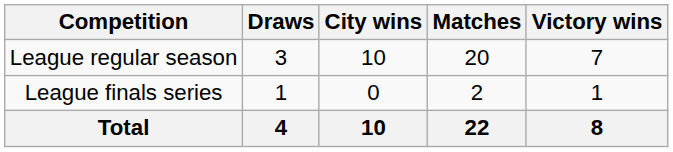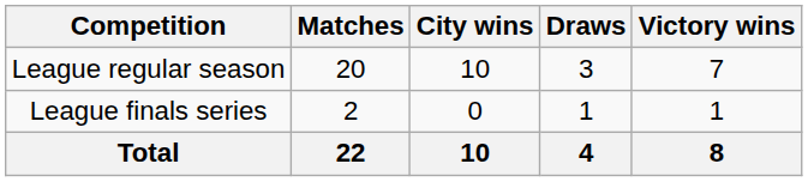columns swapped: Matches <-> Draws
